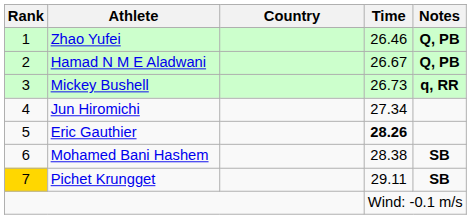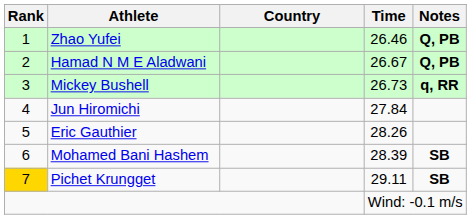Jun Hiromichi | Time: 27.34 -> 27.84
Eric Gauthier | Time: bold -> normal
Mohamed Bani Hashem | Time: 28.38 -> 28.39
